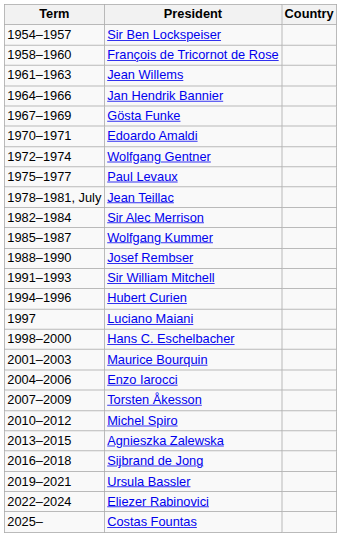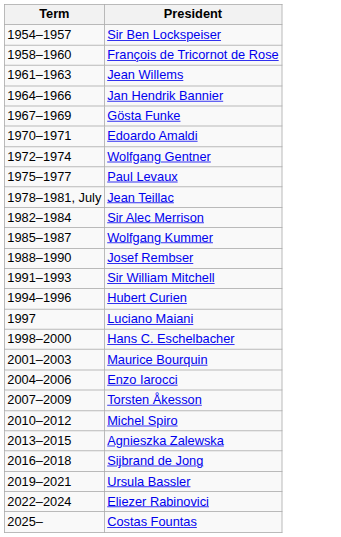- column: Country
